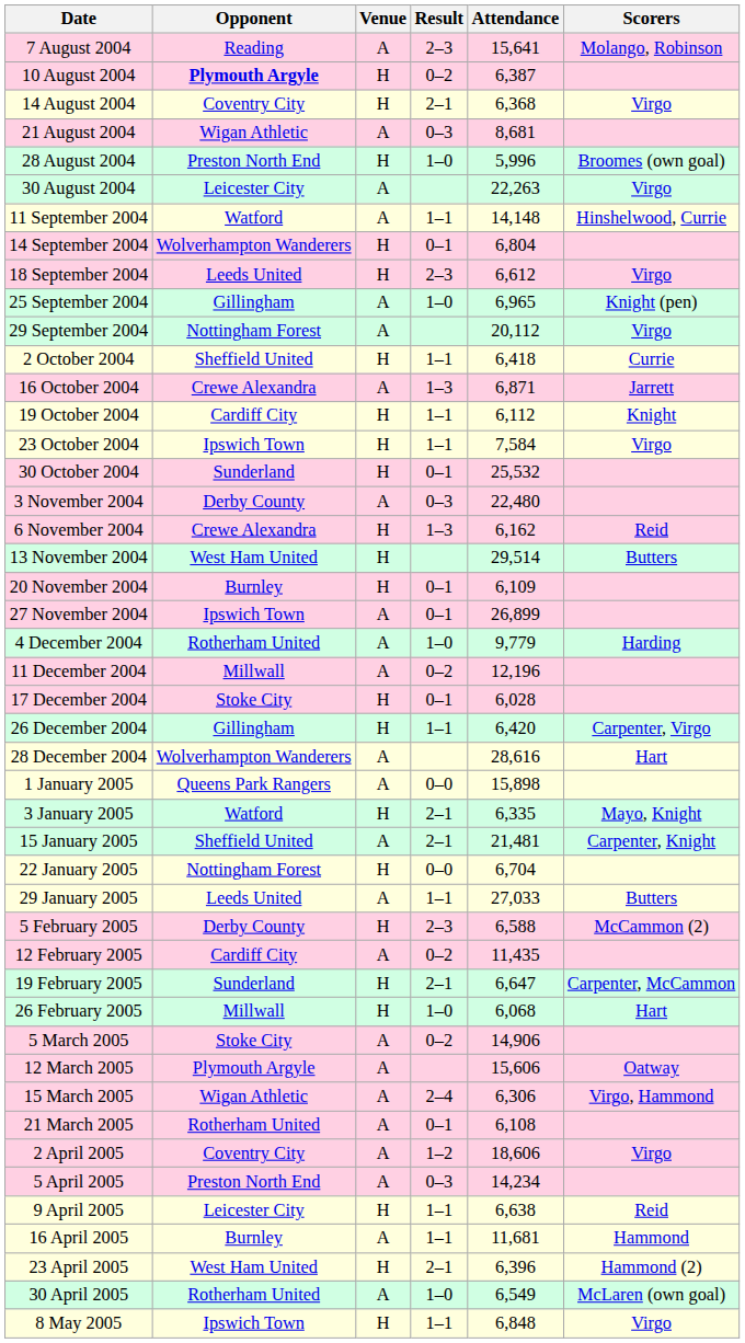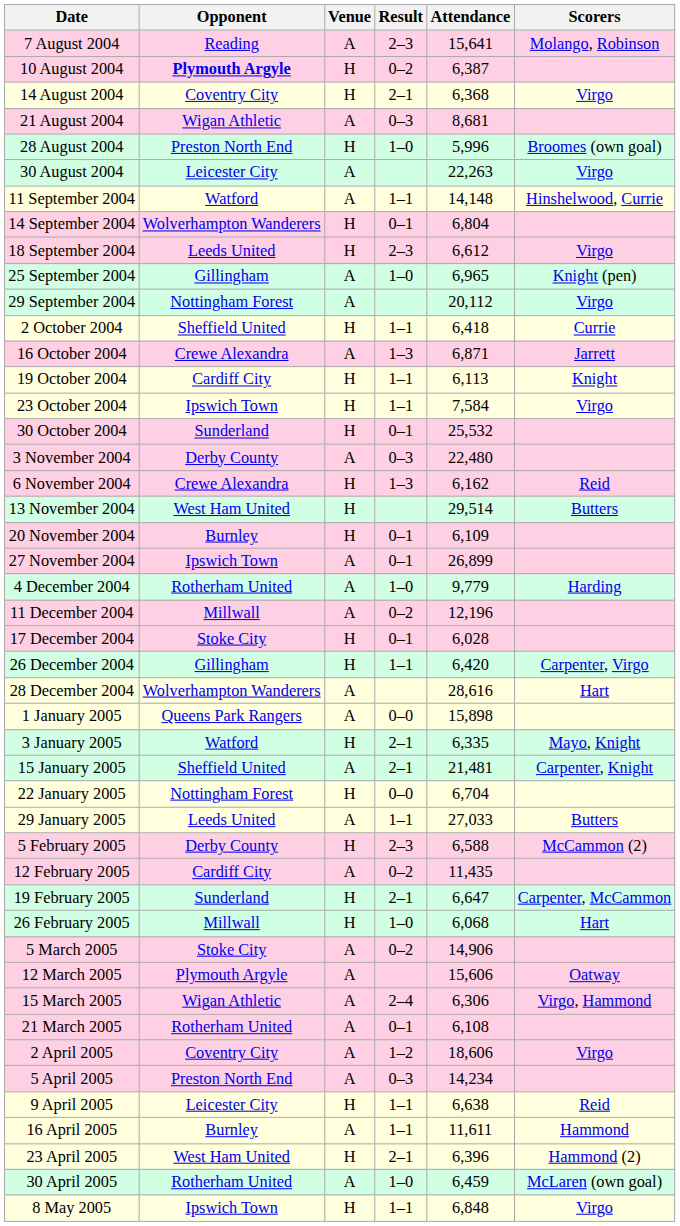19 October 2004 | Attendance: 6,112 -> 6,113
16 April 2005 | Attendance: 11,681 -> 11,611
30 April 2005 | Attendance: 6,549 -> 6,459
